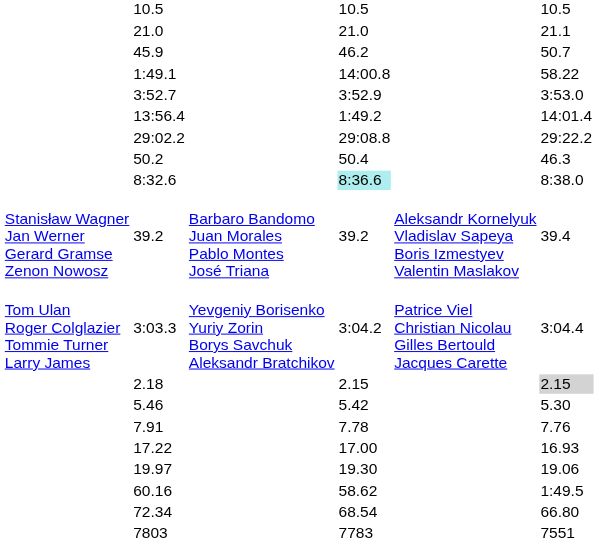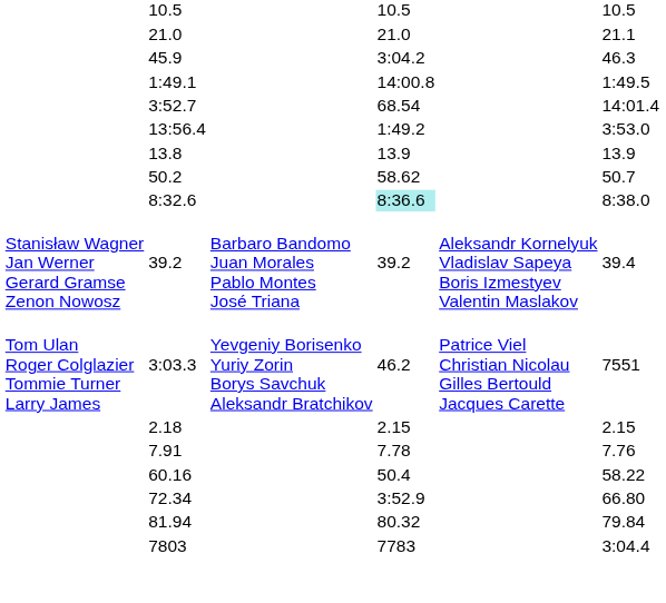45.9 | column 5: 46.2 -> 3:04.2
45.9 | column 7: 50.7 -> 46.3
1:49.1 | column 7: 58.22 -> 1:49.5
3:52.7 | column 5: 3:52.9 -> 68.54
3:52.7 | column 7: 3:53.0 -> 14:01.4
13:56.4 | column 7: 14:01.4 -> 3:53.0
- row: 29:02.2 | 29:08.8 | 29:22.2
+ row: 13.8 | 13.9 | 13.9
50.2 | column 5: 50.4 -> 58.62
50.2 | column 7: 46.3 -> 50.7
3:03.3 | column 5: 3:04.2 -> 46.2
3:03.3 | column 7: 3:04.4 -> 7551
2.18 | column 7: lightgrey background -> no background
- row: 5.46 | 5.42 | 5.30
- row: 17.22 | 17.00 | 16.93
- row: 19.97 | 19.30 | 19.06
60.16 | column 5: 58.62 -> 50.4
60.16 | column 7: 1:49.5 -> 58.22
72.34 | column 5: 68.54 -> 3:52.9
+ row: 81.94 | 80.32 | 79.84
7803 | column 7: 7551 -> 3:04.4
